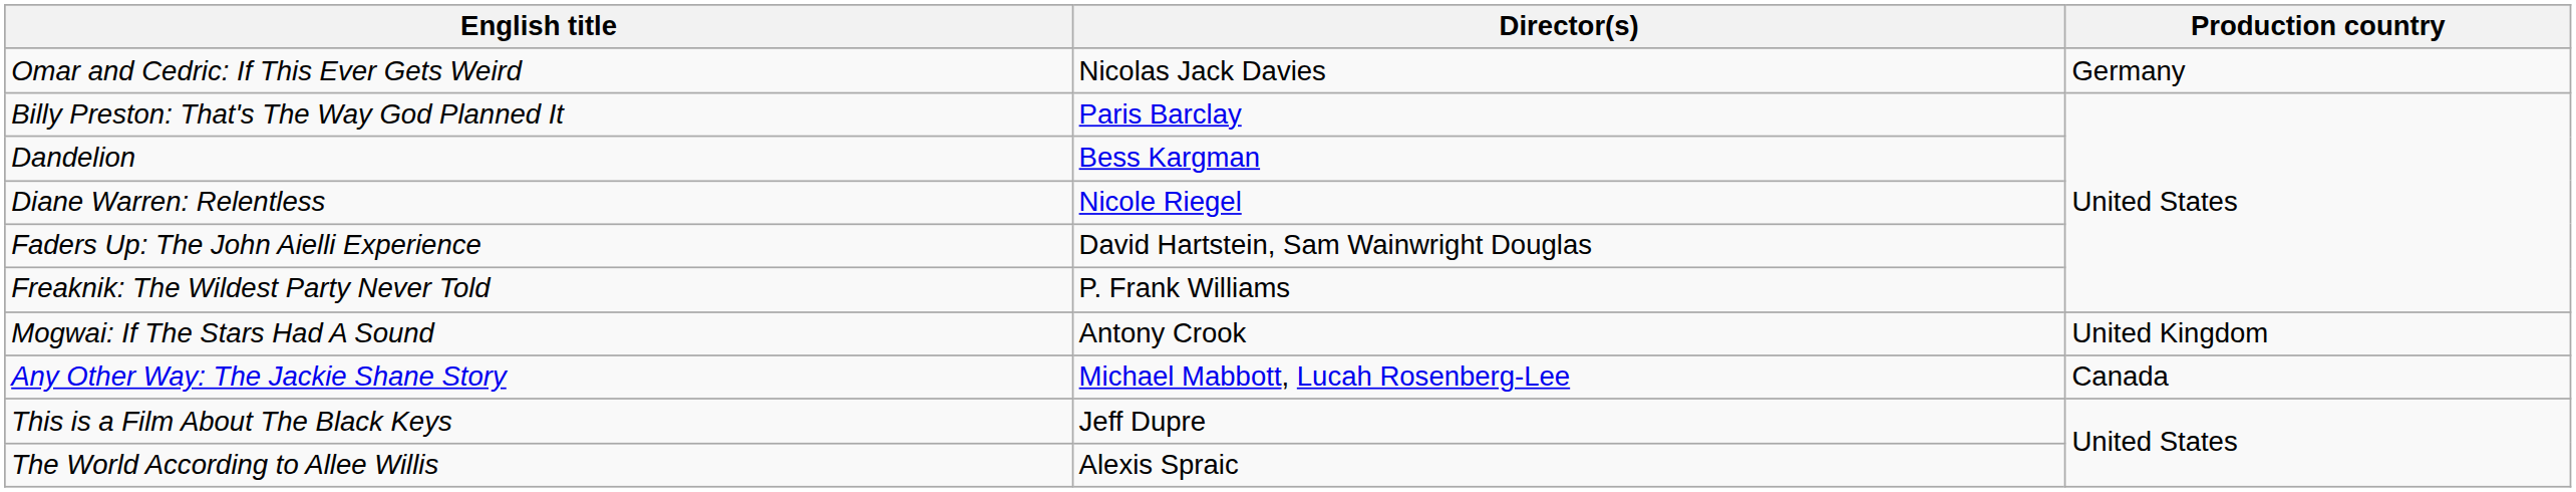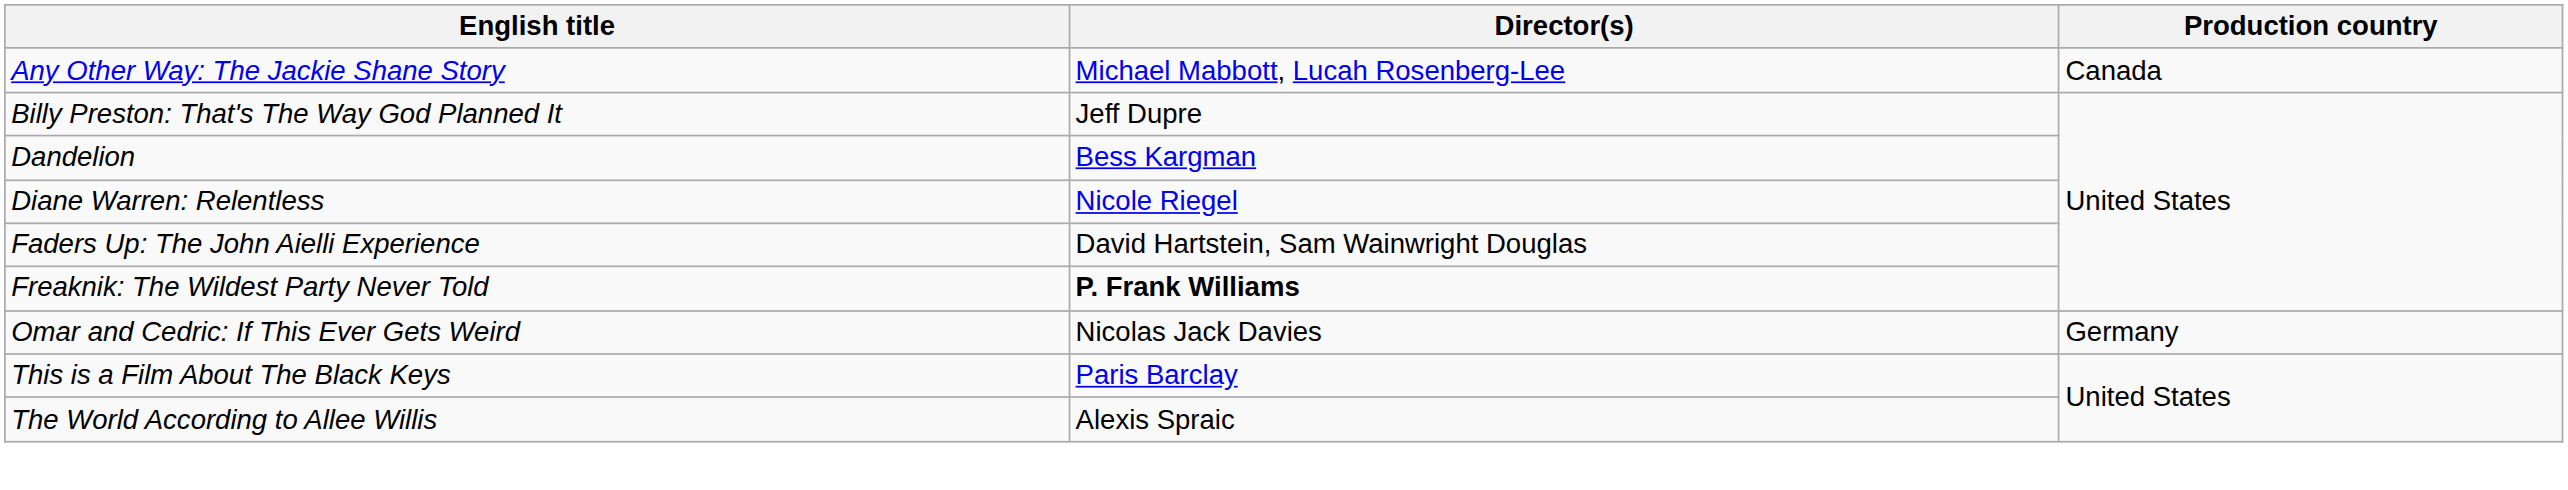rows swapped: Any Other Way: The Jackie Shane Story <-> Omar and Cedric: If This Ever Gets Weird
Billy Preston: That's The Way God Planned It | Director(s): Paris Barclay -> Jeff Dupre
Freaknik: The Wildest Party Never Told | Director(s): normal -> bold
- row: Mogwai: If The Stars Had A Sound | Antony Crook | United Kingdom
This is a Film About The Black Keys | Director(s): Jeff Dupre -> Paris Barclay
